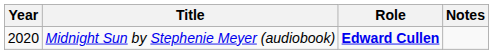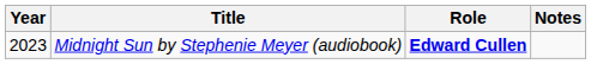Midnight Sun by Stephenie Meyer (audiobook) | Year: 2020 -> 2023
